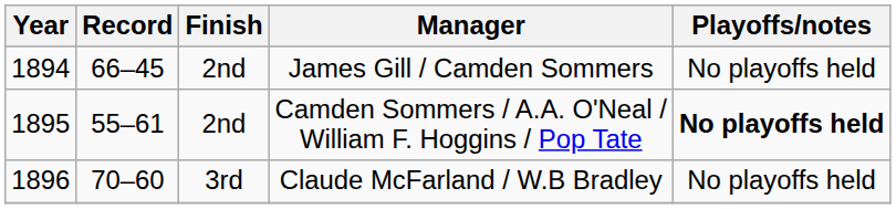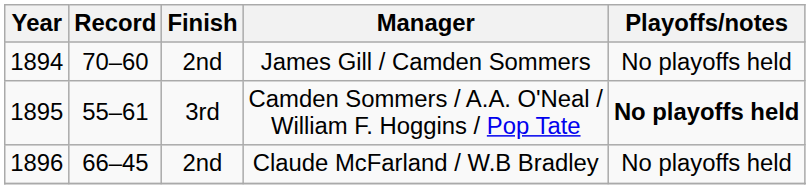James Gill / Camden Sommers | Record: 66–45 -> 70–60
Camden Sommers / A.A. O'Neal / William F. Hoggins / Pop Tate | Finish: 2nd -> 3rd
Claude McFarland / W.B Bradley | Record: 70–60 -> 66–45
Claude McFarland / W.B Bradley | Finish: 3rd -> 2nd
